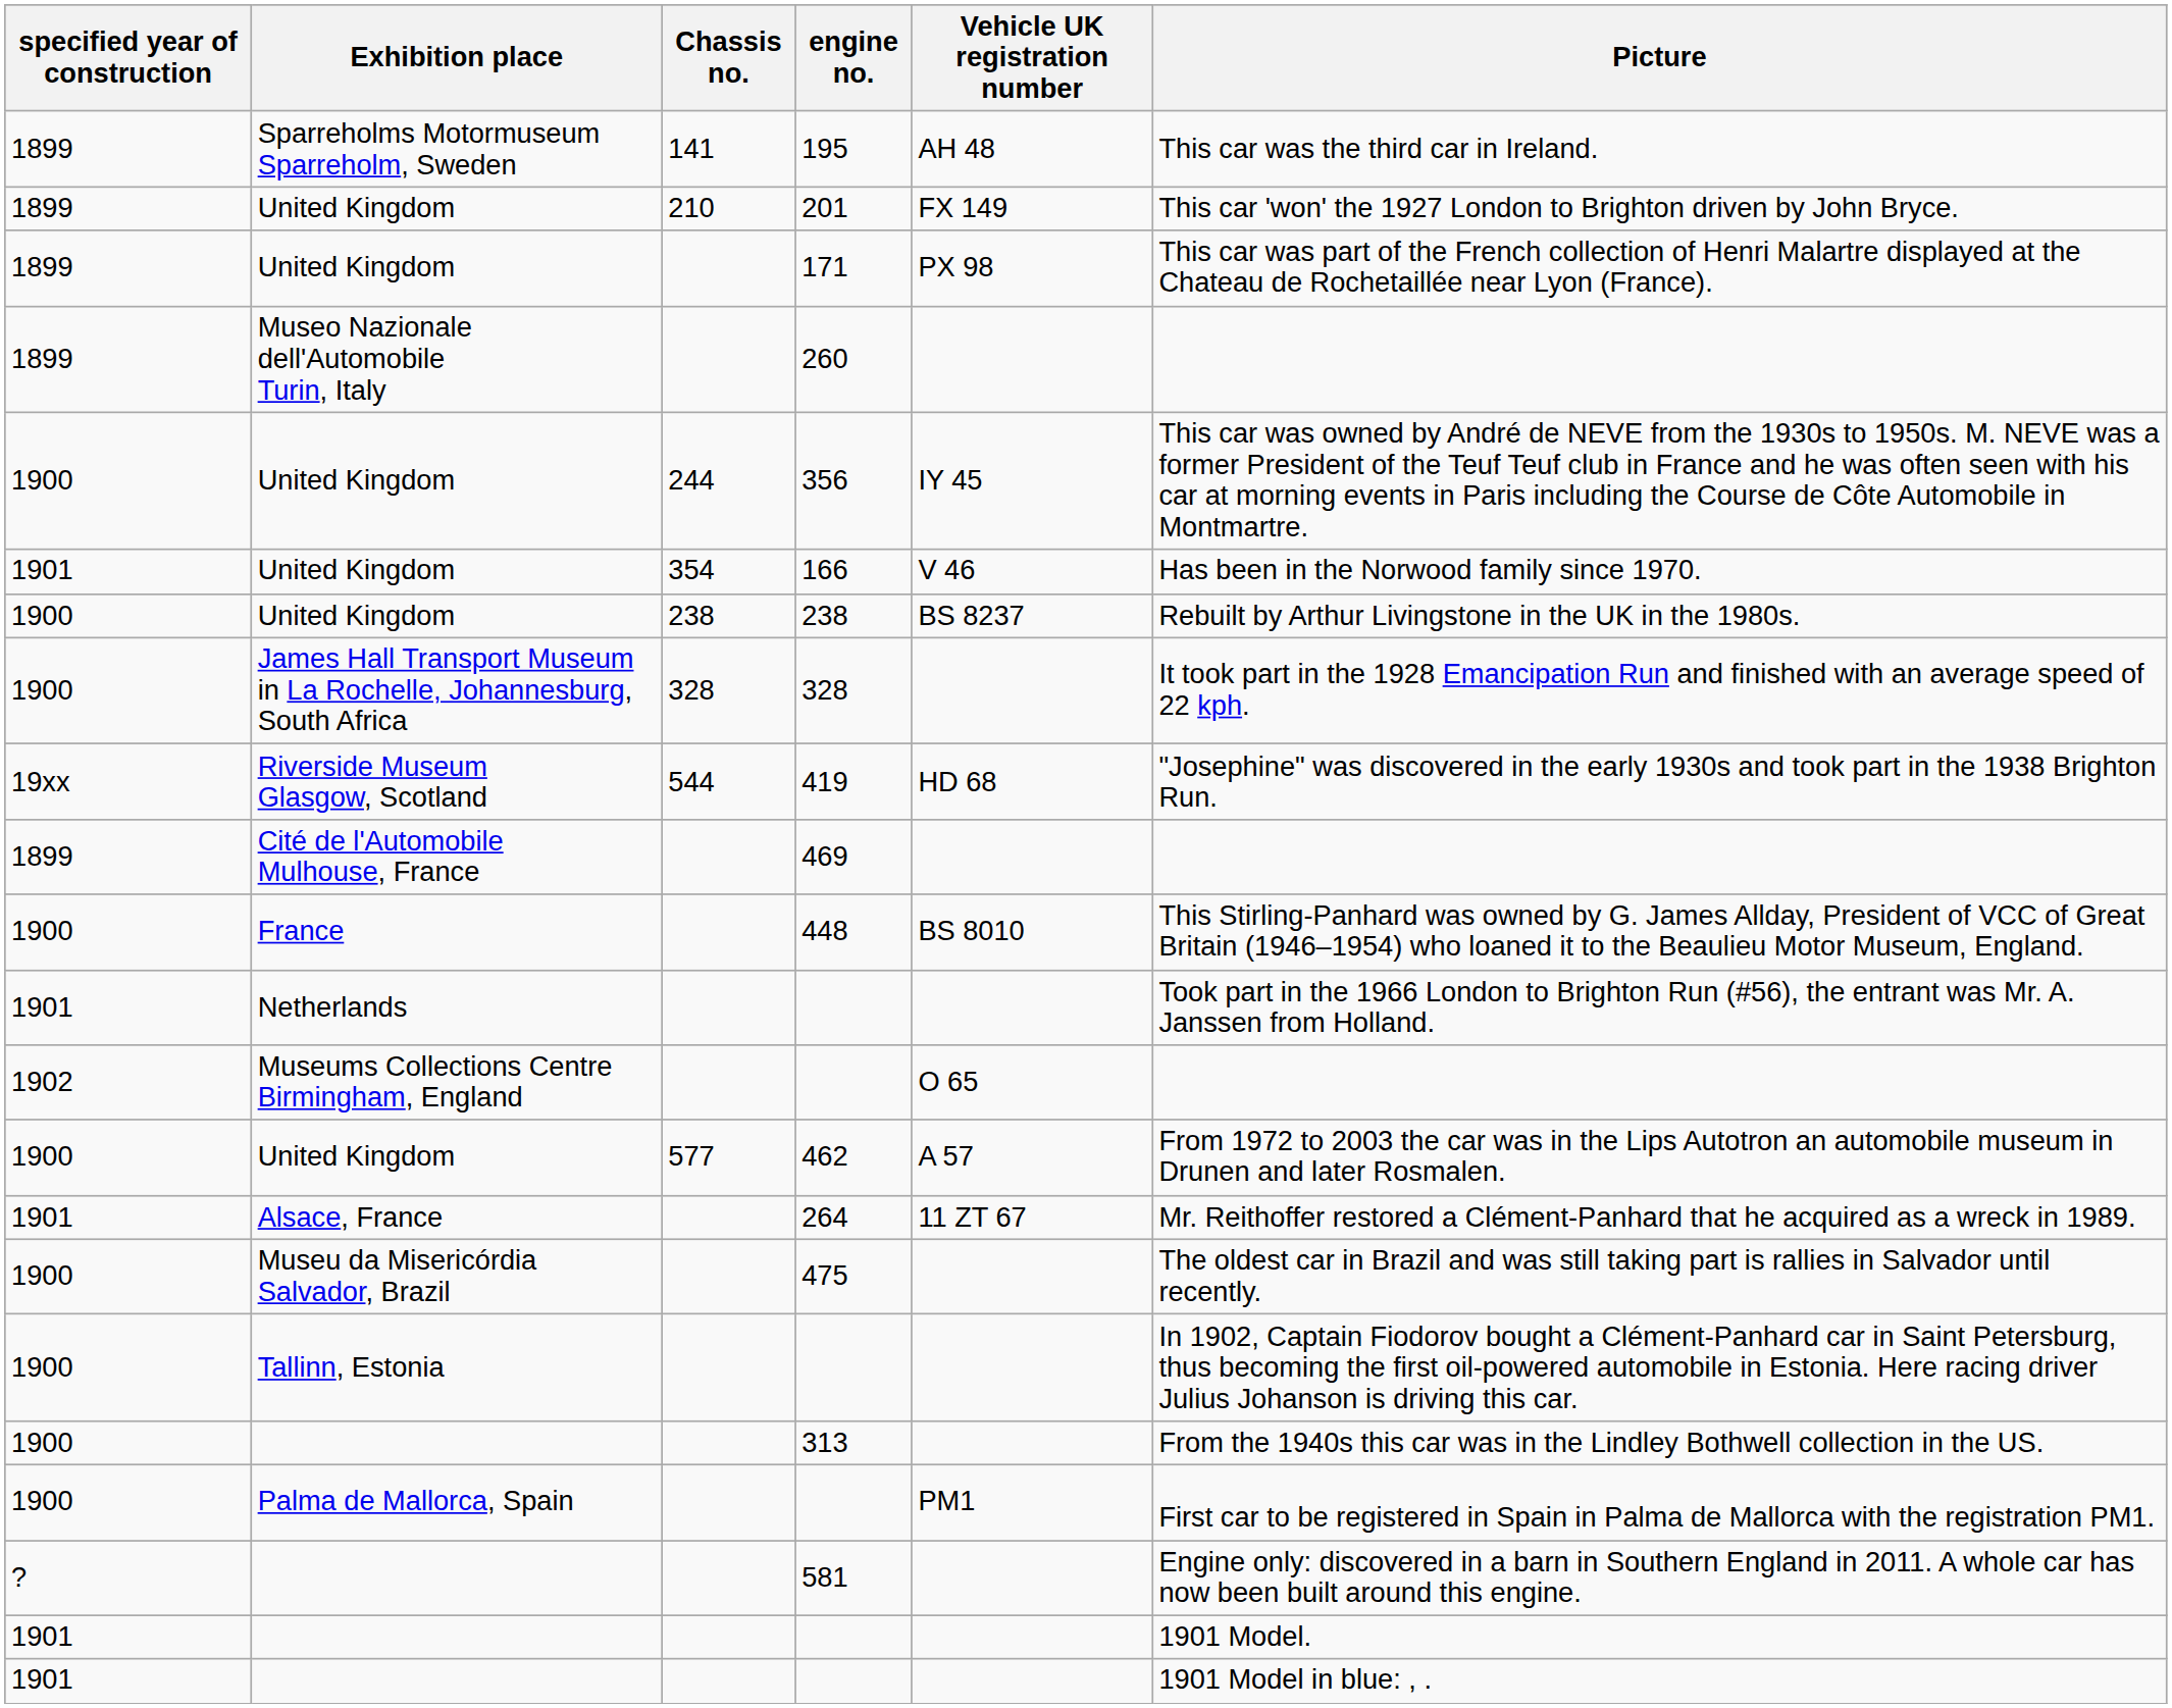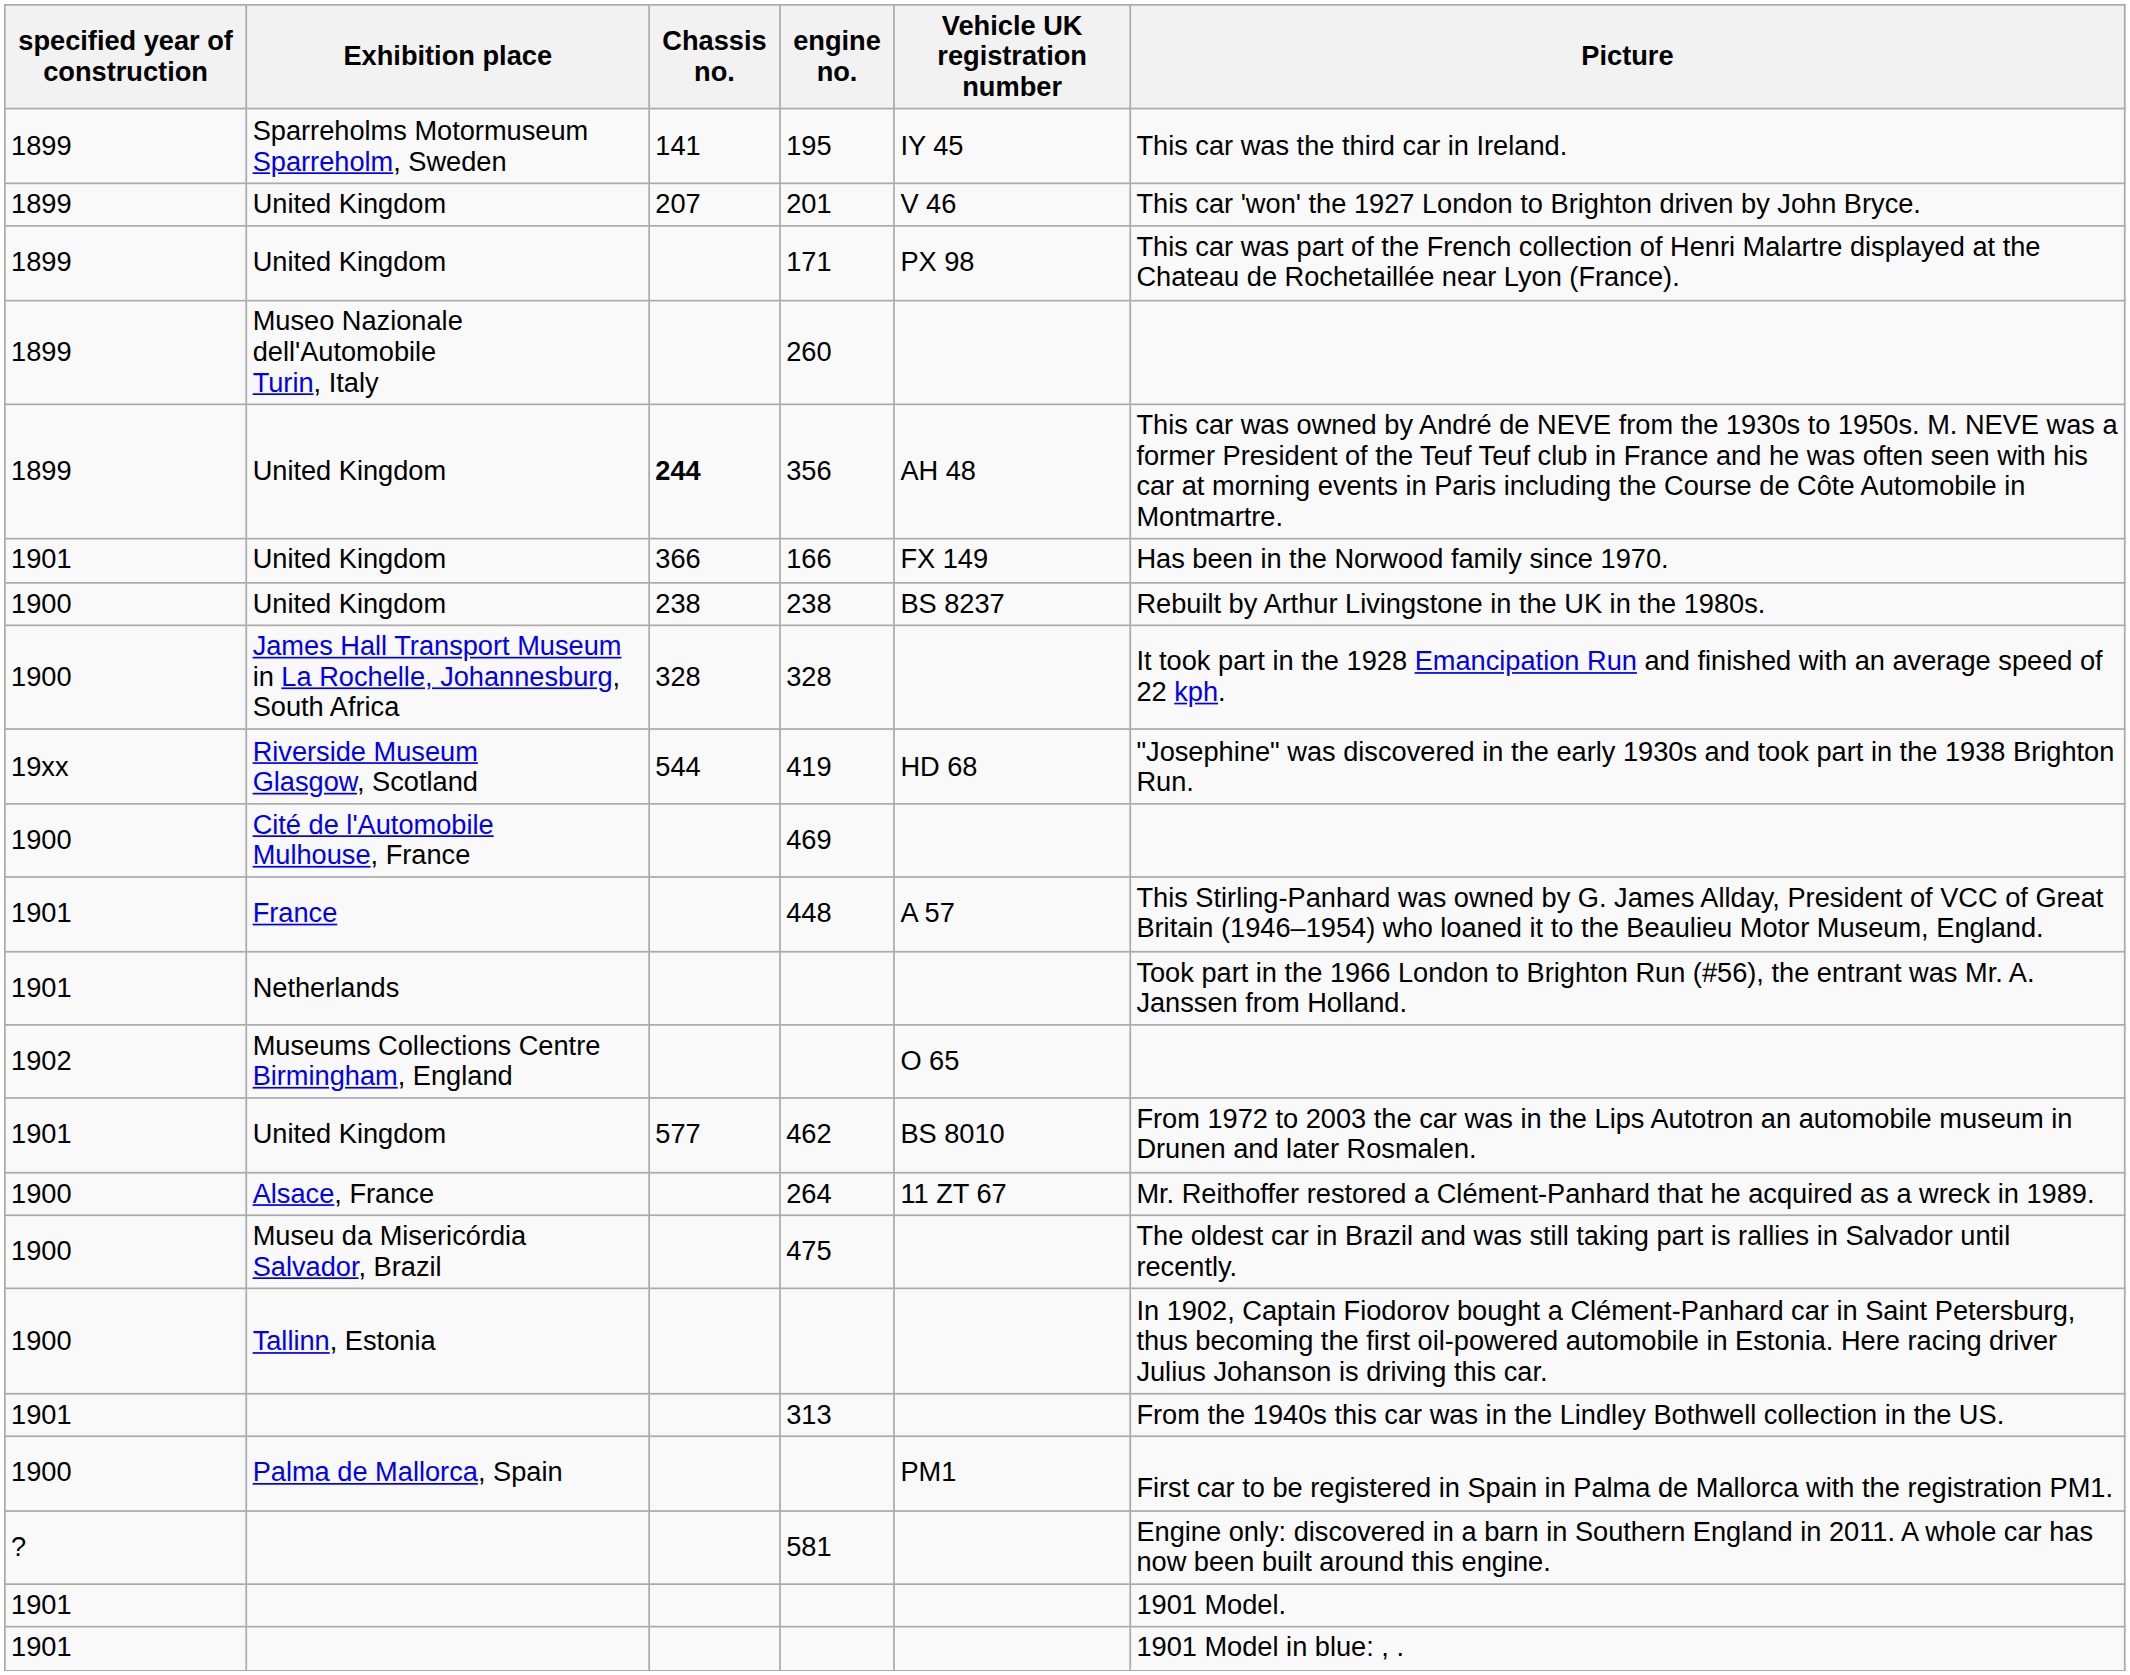195 | Vehicle UK registration number: AH 48 -> IY 45
201 | Chassis no.: 210 -> 207
201 | Vehicle UK registration number: FX 149 -> V 46
356 | specified year of construction: 1900 -> 1899
356 | Chassis no.: normal -> bold
356 | Vehicle UK registration number: IY 45 -> AH 48
166 | Chassis no.: 354 -> 366
166 | Vehicle UK registration number: V 46 -> FX 149
469 | specified year of construction: 1899 -> 1900
448 | specified year of construction: 1900 -> 1901
448 | Vehicle UK registration number: BS 8010 -> A 57
462 | specified year of construction: 1900 -> 1901
462 | Vehicle UK registration number: A 57 -> BS 8010
264 | specified year of construction: 1901 -> 1900
313 | specified year of construction: 1900 -> 1901
